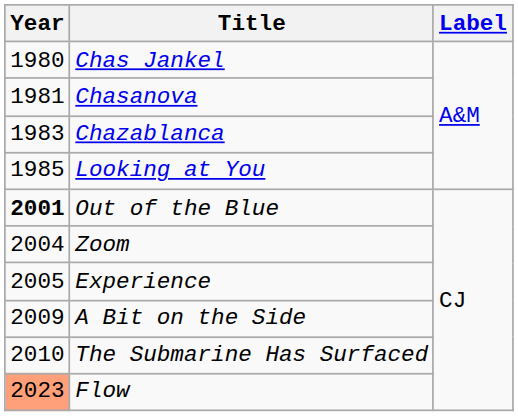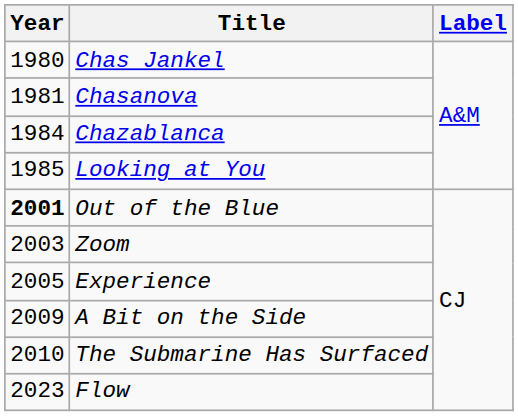Chazablanca | Year: 1983 -> 1984
Zoom | Year: 2004 -> 2003
Flow | Year: lightsalmon background -> no background
